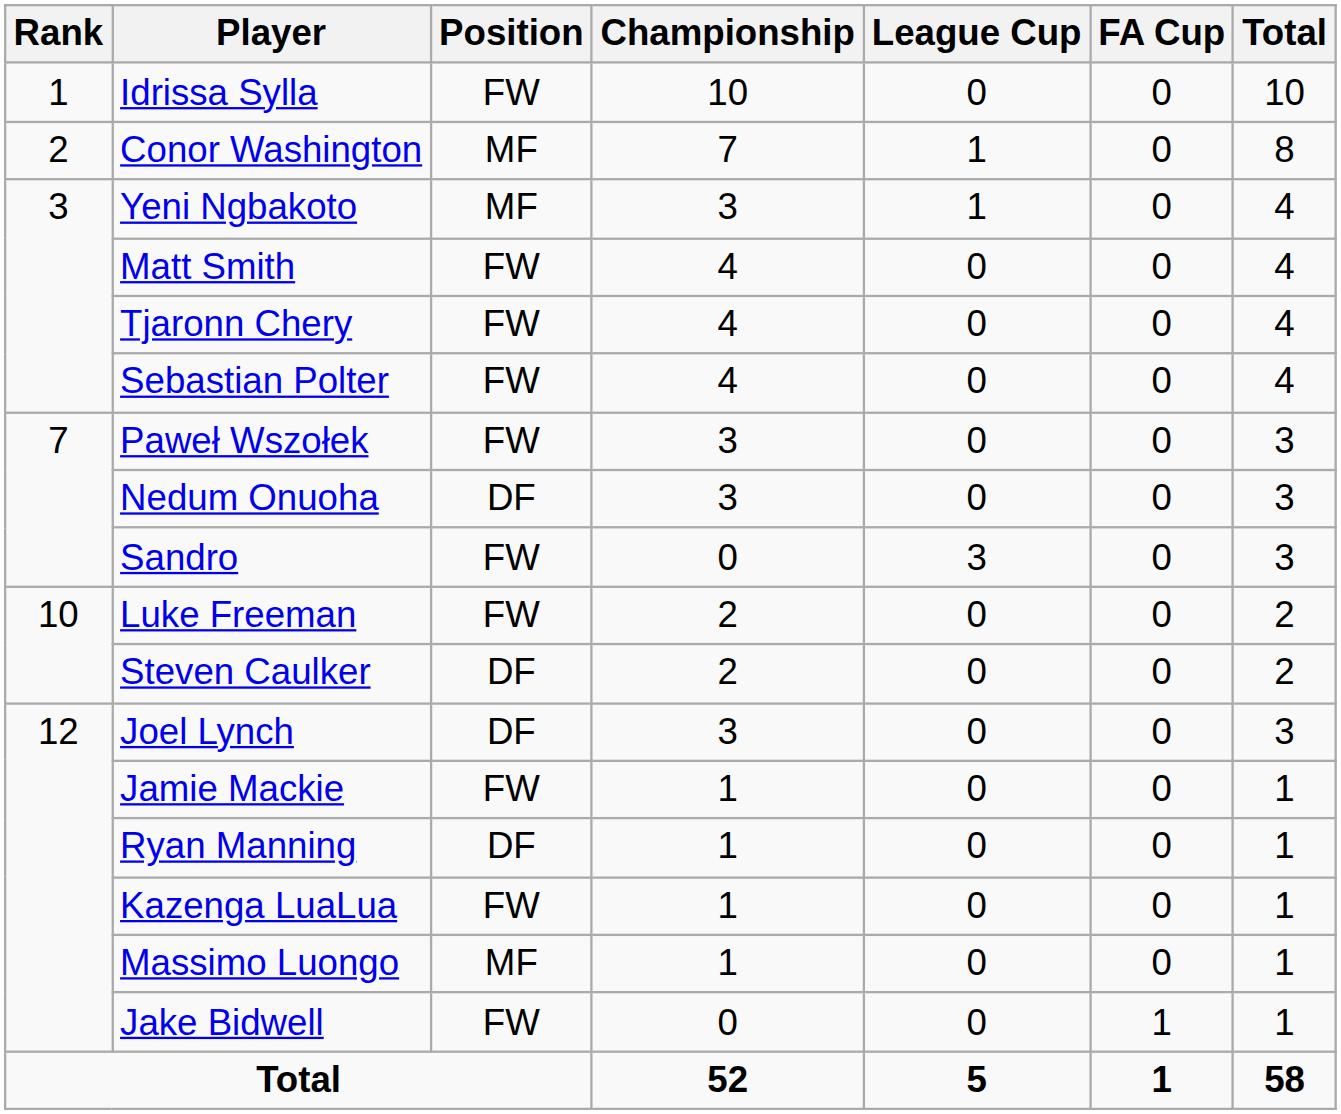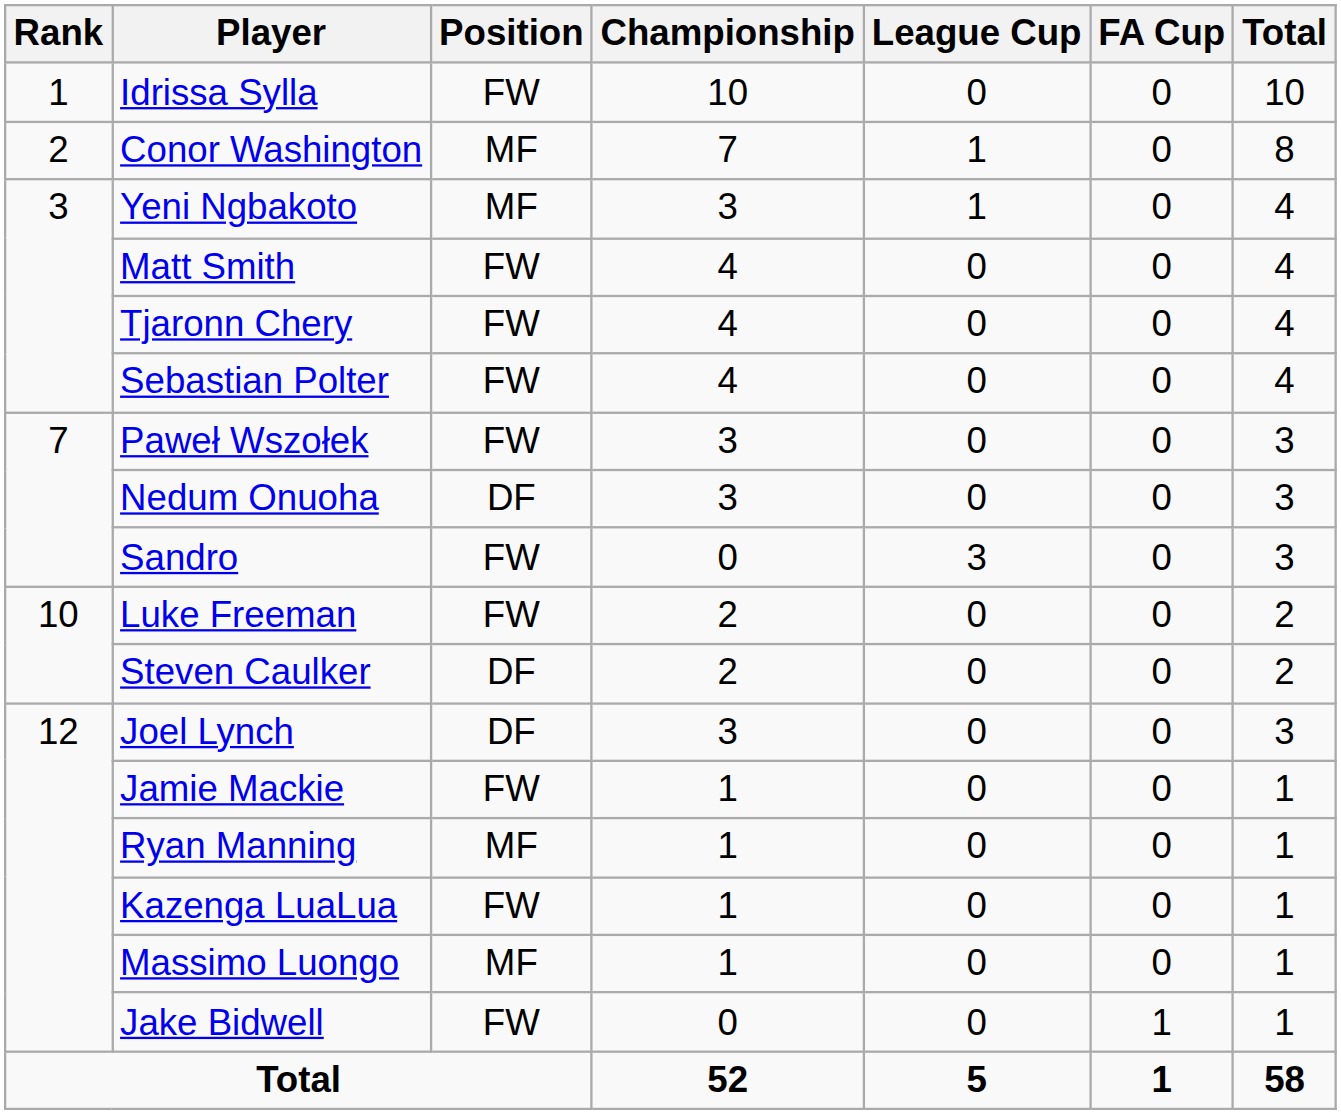Ryan Manning | Position: DF -> MF
